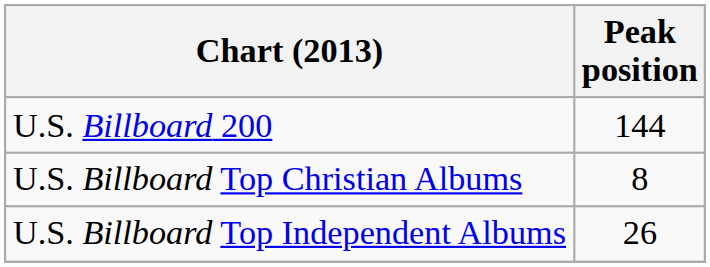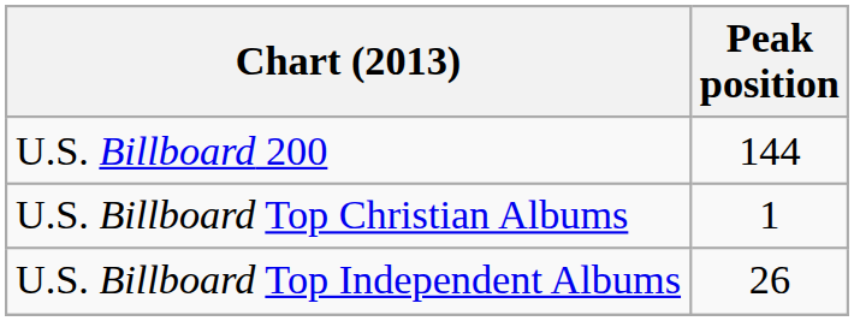U.S. Billboard Top Christian Albums | Peak position: 8 -> 1
